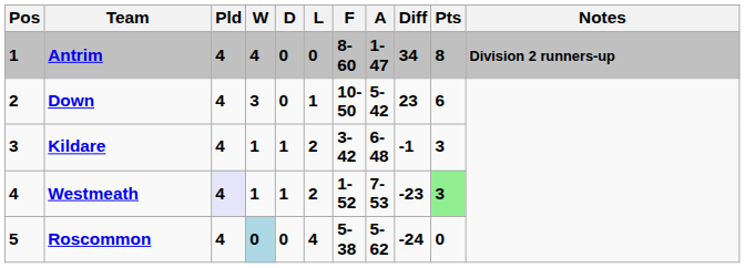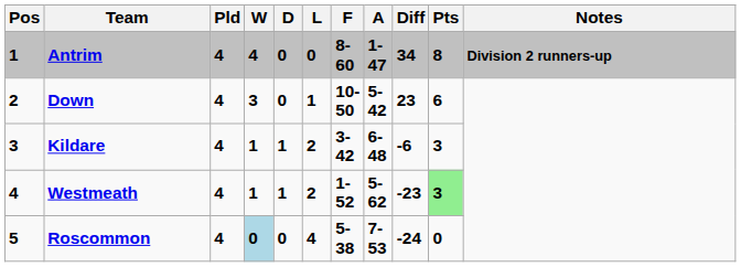Kildare | Diff: -1 -> -6
Westmeath | Pld: lavender background -> no background
Westmeath | A: 7-53 -> 5-62
Roscommon | A: 5-62 -> 7-53
